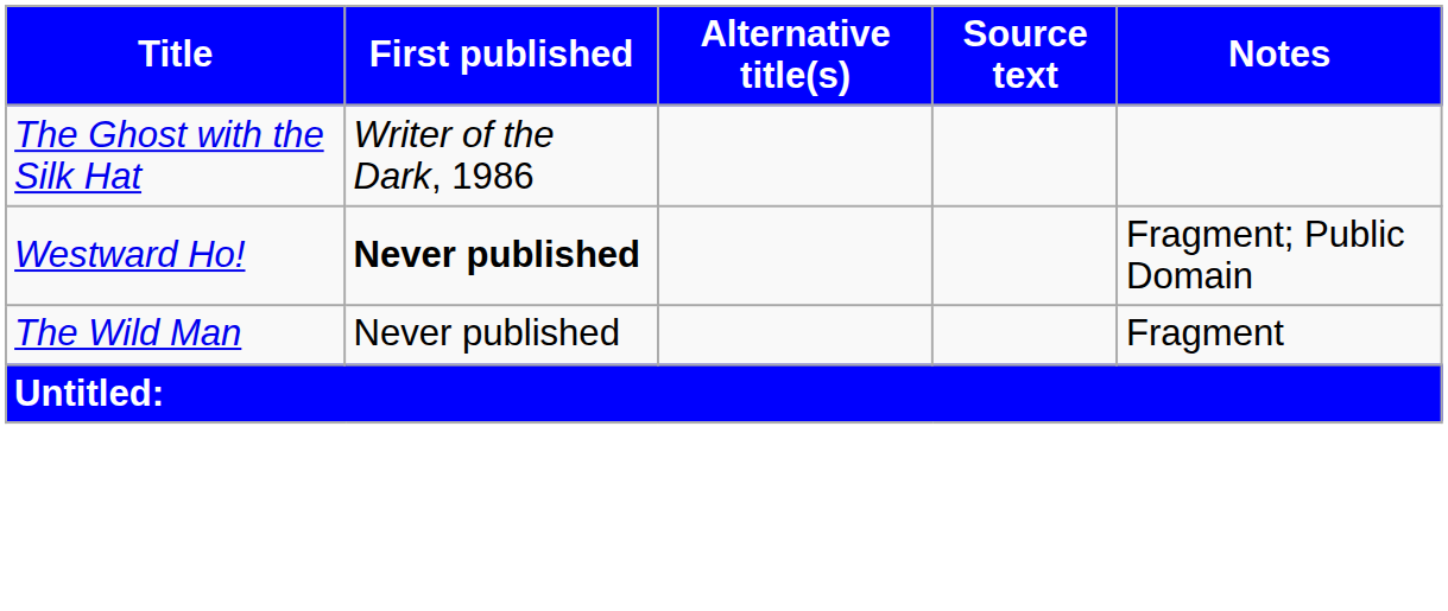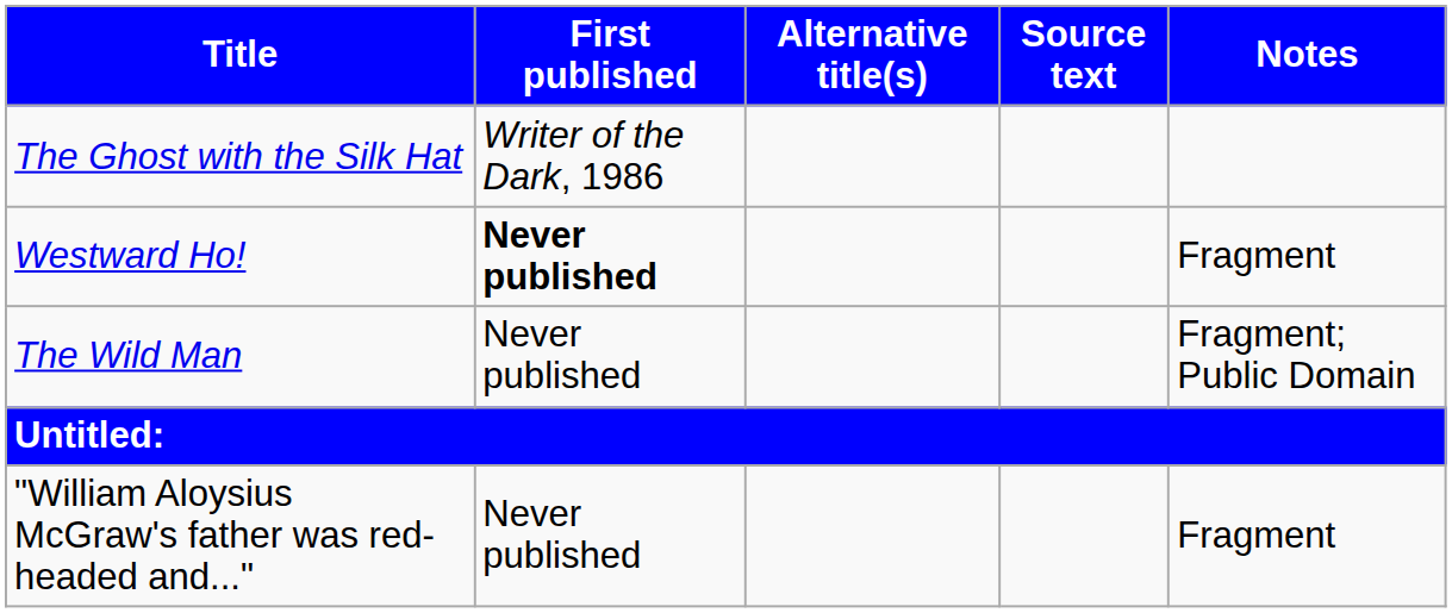Westward Ho! | Notes: Fragment; Public Domain -> Fragment
The Wild Man | Notes: Fragment -> Fragment; Public Domain
+ row: "William Aloysius McGraw's father was red-headed and..." | Never published | Fragment
